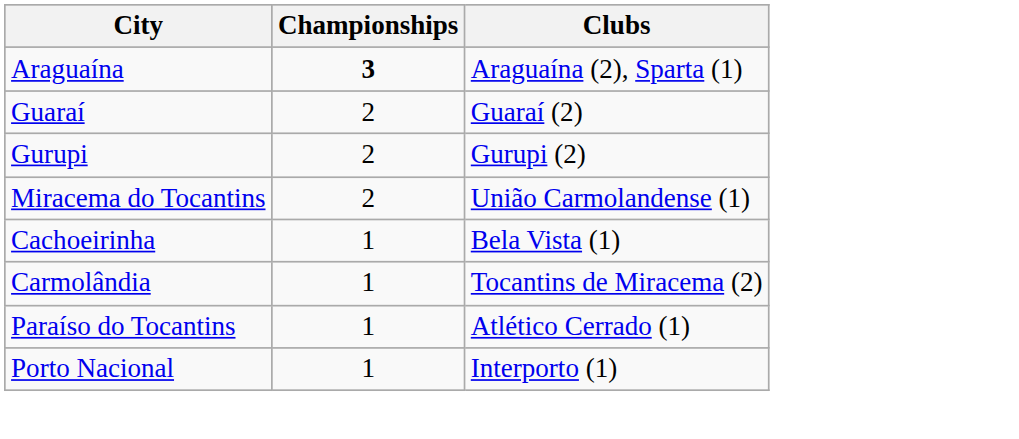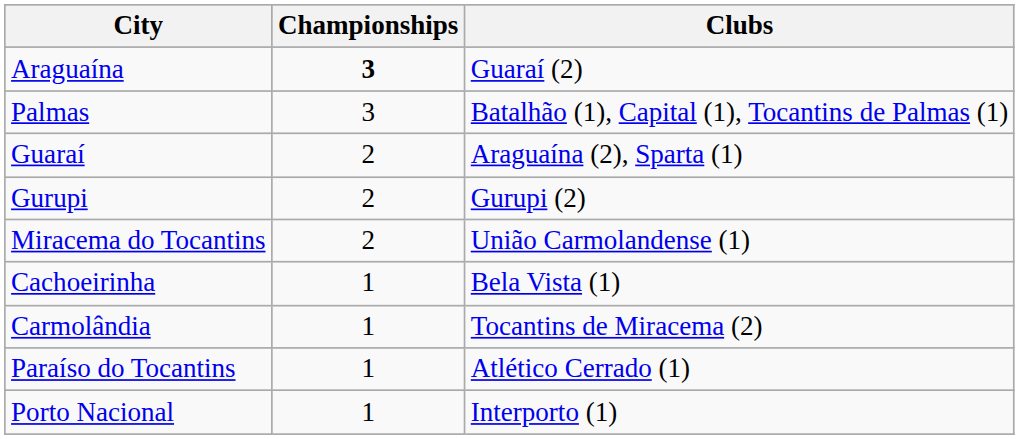Araguaína | Clubs: Araguaína (2), Sparta (1) -> Guaraí (2)
+ row: Palmas | 3 | Batalhão (1), Capital (1), Tocantins de Palmas (1)
Guaraí | Clubs: Guaraí (2) -> Araguaína (2), Sparta (1)
